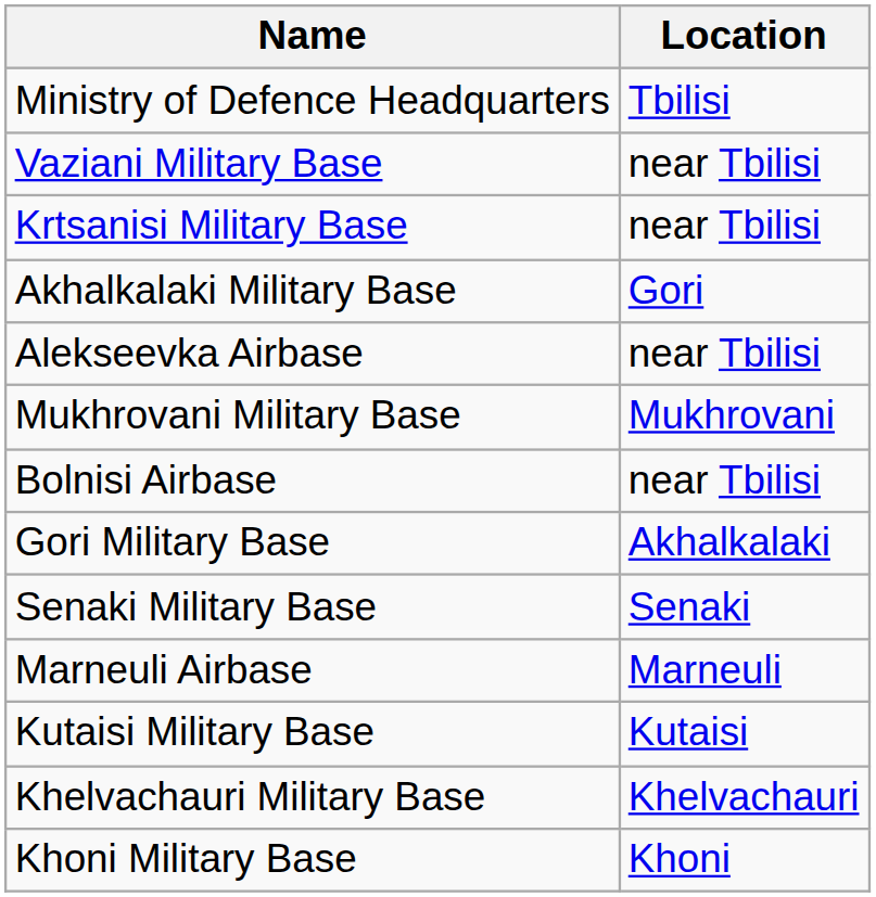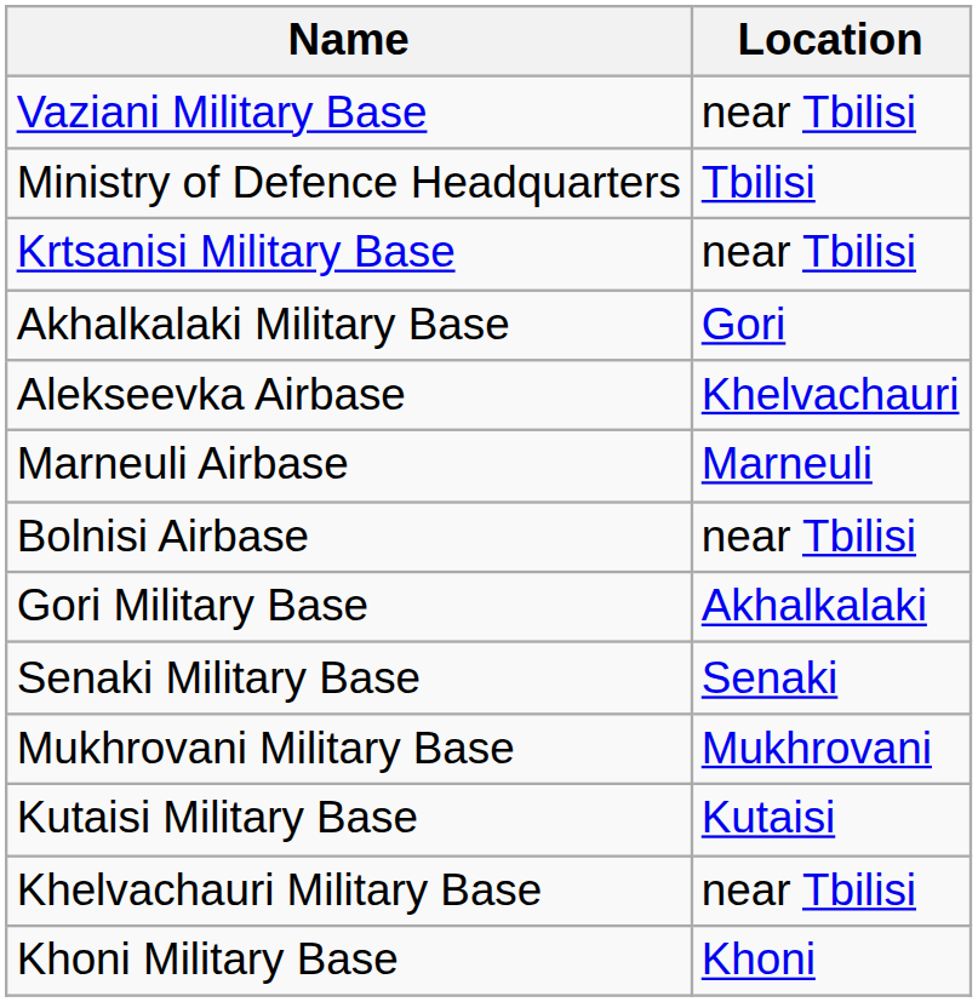rows swapped: Ministry of Defence Headquarters <-> Vaziani Military Base
Alekseevka Airbase | Location: near Tbilisi -> Khelvachauri
rows swapped: Marneuli Airbase <-> Mukhrovani Military Base
Khelvachauri Military Base | Location: Khelvachauri -> near Tbilisi
